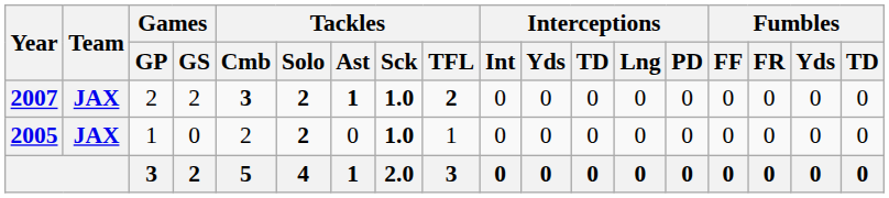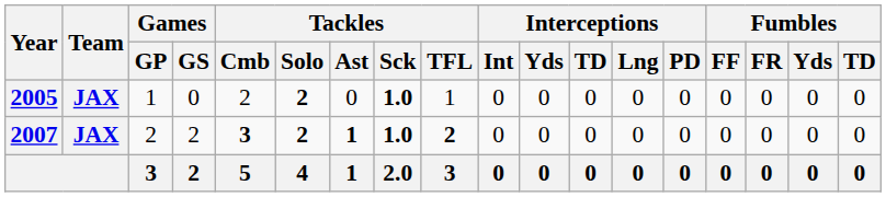rows swapped: 2005 <-> 2007
